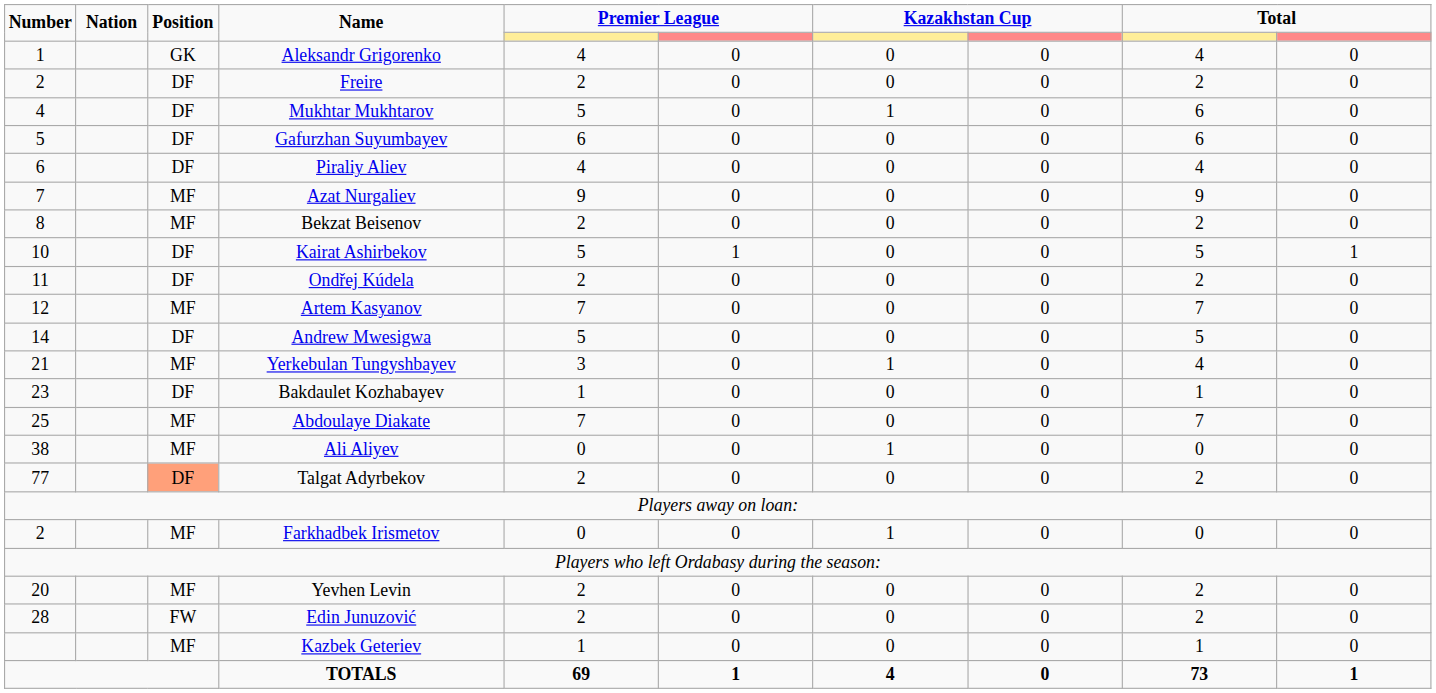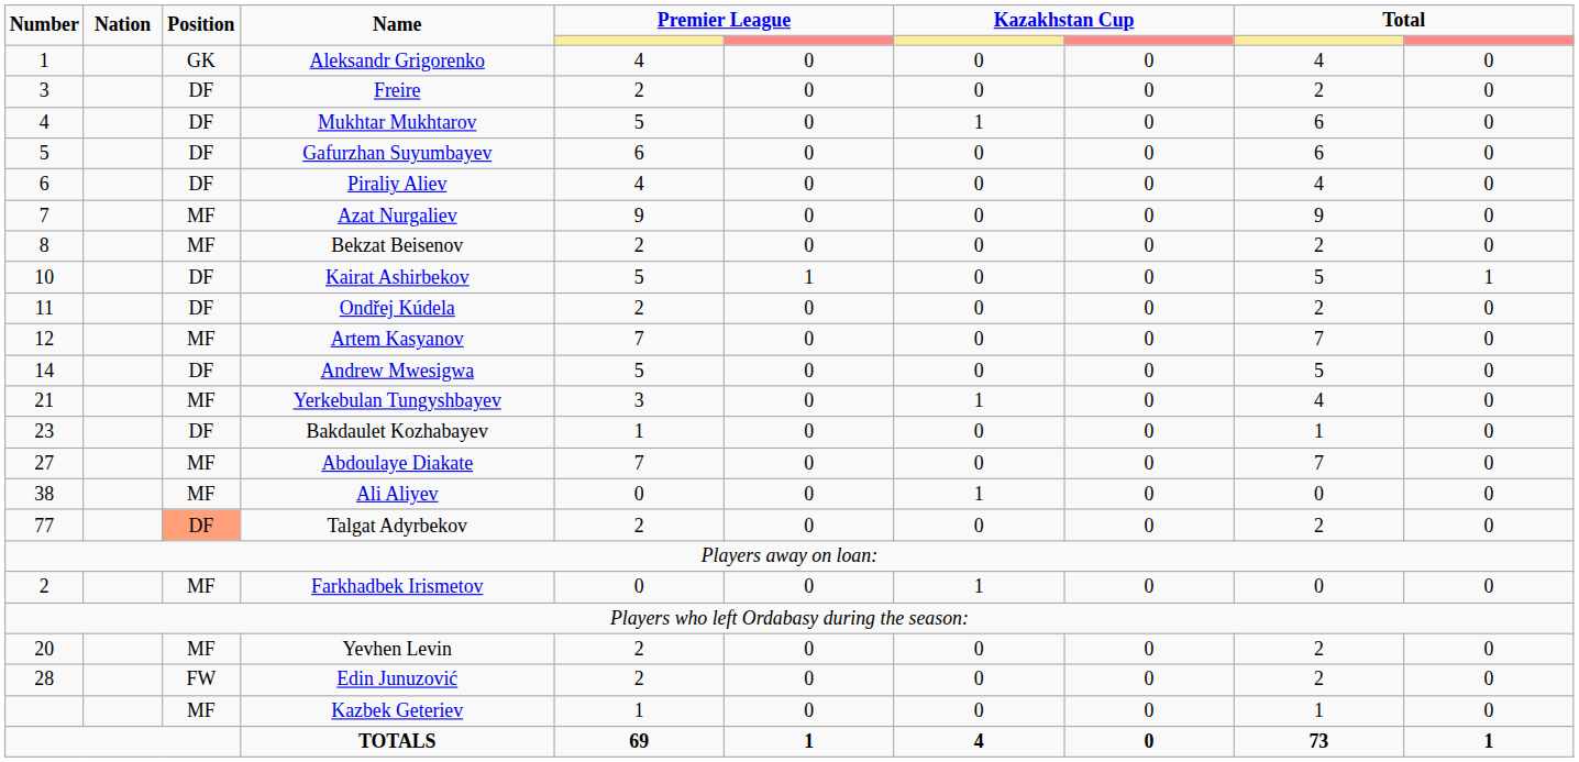Freire | Number: 2 -> 3
Abdoulaye Diakate | Number: 25 -> 27
